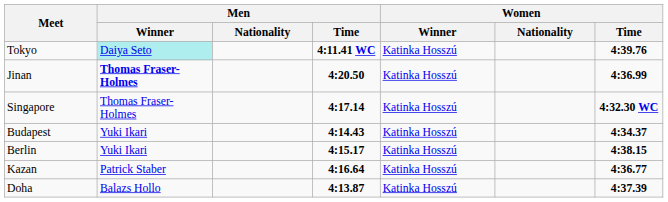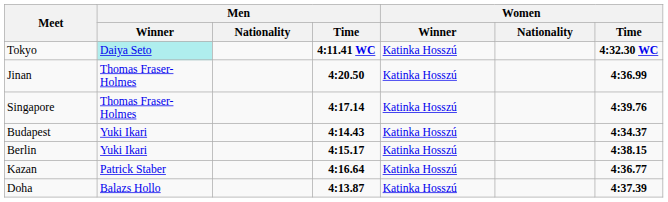Tokyo | Women / Time: 4:39.76 -> 4:32.30 WC
Jinan | Men / Winner: bold -> normal
Singapore | Women / Time: 4:32.30 WC -> 4:39.76
